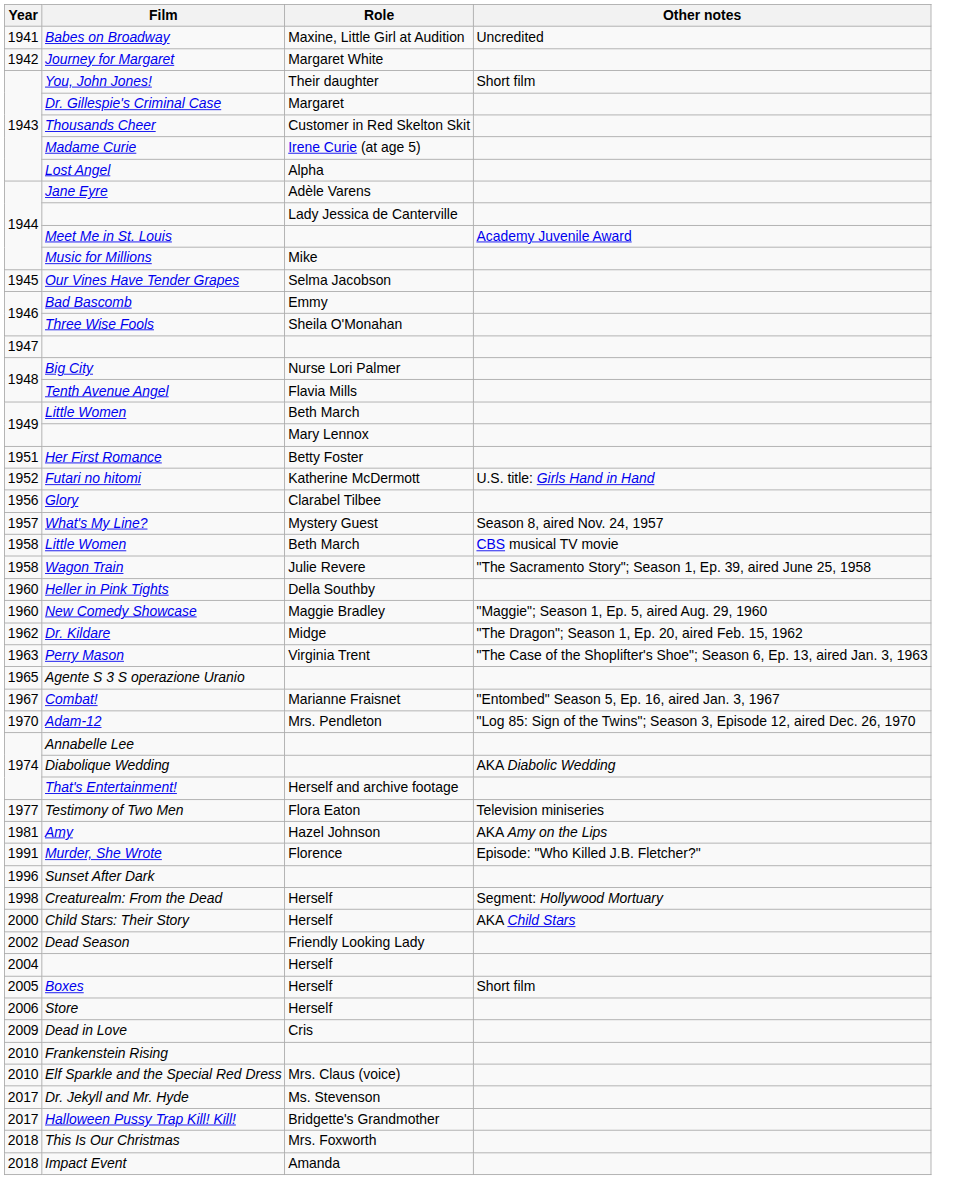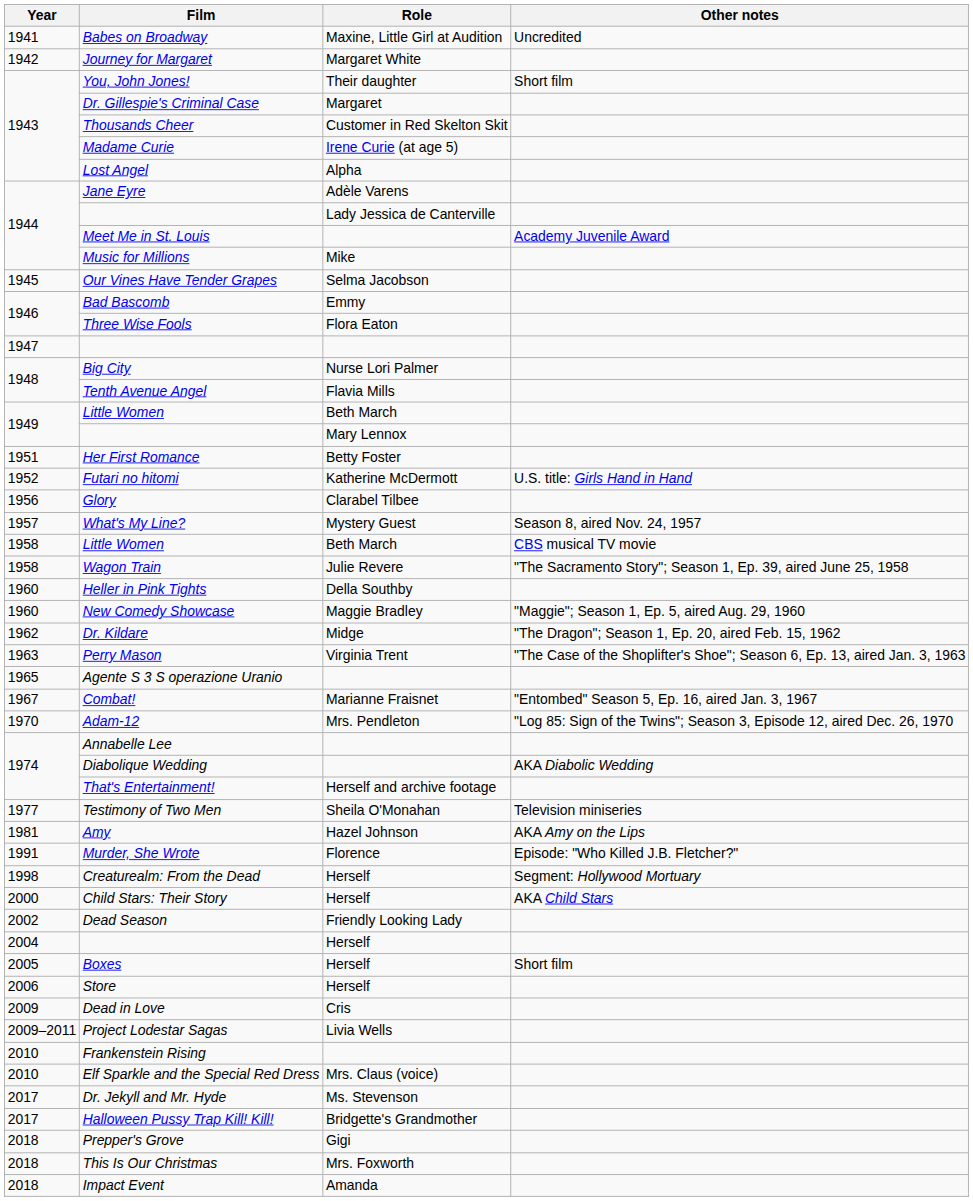Three Wise Fools | Role: Sheila O'Monahan -> Flora Eaton
Testimony of Two Men | Role: Flora Eaton -> Sheila O'Monahan
- row: 1996 | Sunset After Dark
+ row: 2009–2011 | Project Lodestar Sagas | Livia Wells
+ row: 2018 | Prepper's Grove | Gigi
